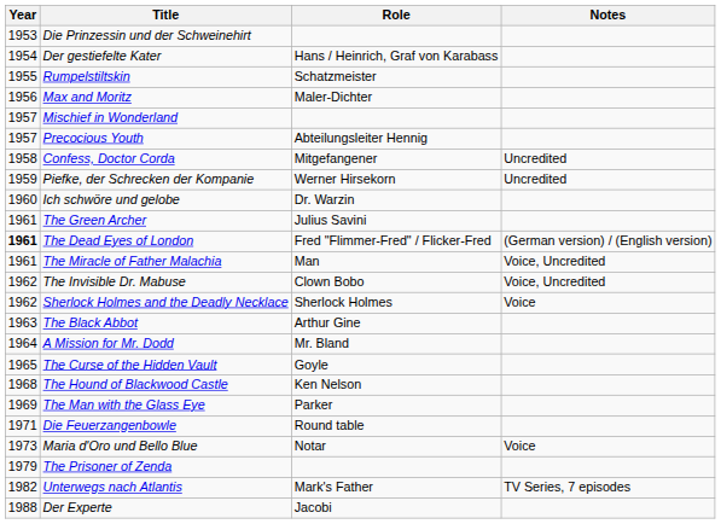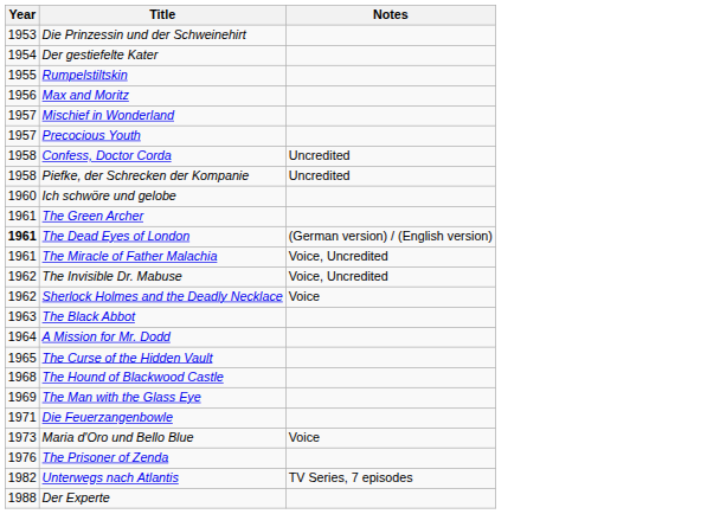- column: Role | Hans / Heinrich, Graf von Karabass | Schatzmeister | Maler-Dichter | Abteilungsleiter Hennig | Mitgefangener | Werner Hirsekorn | Dr. Warzin | Julius Savini | Fred "Flimmer-Fred" / Flicker-Fred | Man | Clown Bobo | Sherlock Holmes | Arthur Gine | Mr. Bland | Goyle | Ken Nelson | Parker | Round table | Notar | Mark's Father | Jacobi
Piefke, der Schrecken der Kompanie | Year: 1959 -> 1958
The Prisoner of Zenda | Year: 1979 -> 1976
